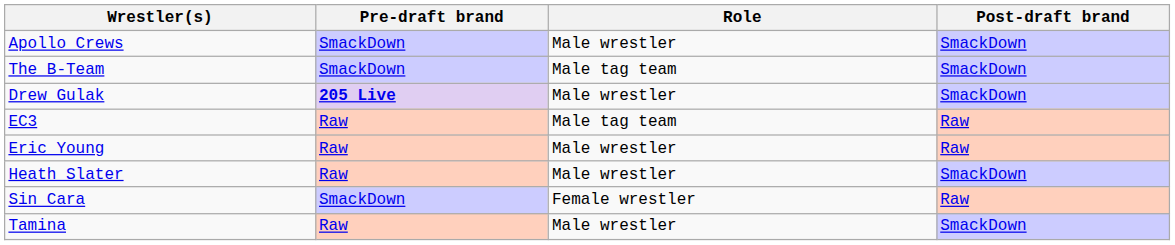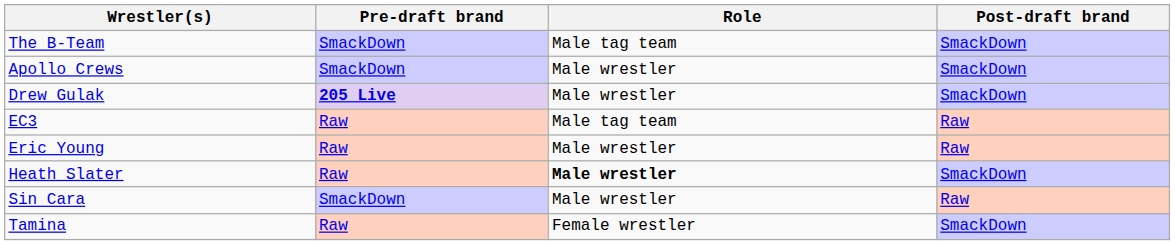rows swapped: Apollo Crews <-> The B-Team
Heath Slater | Role: normal -> bold
Sin Cara | Role: Female wrestler -> Male wrestler
Tamina | Role: Male wrestler -> Female wrestler
